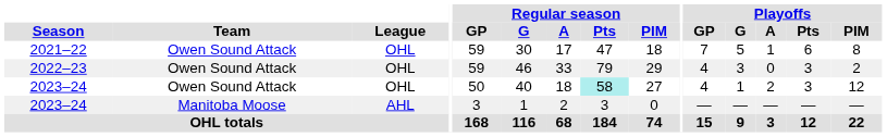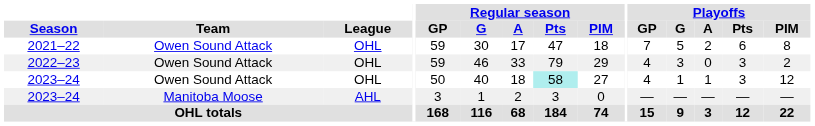2021–22 | Playoffs / A: 1 -> 2
2023–24 / Owen Sound Attack | Playoffs / A: 2 -> 1
